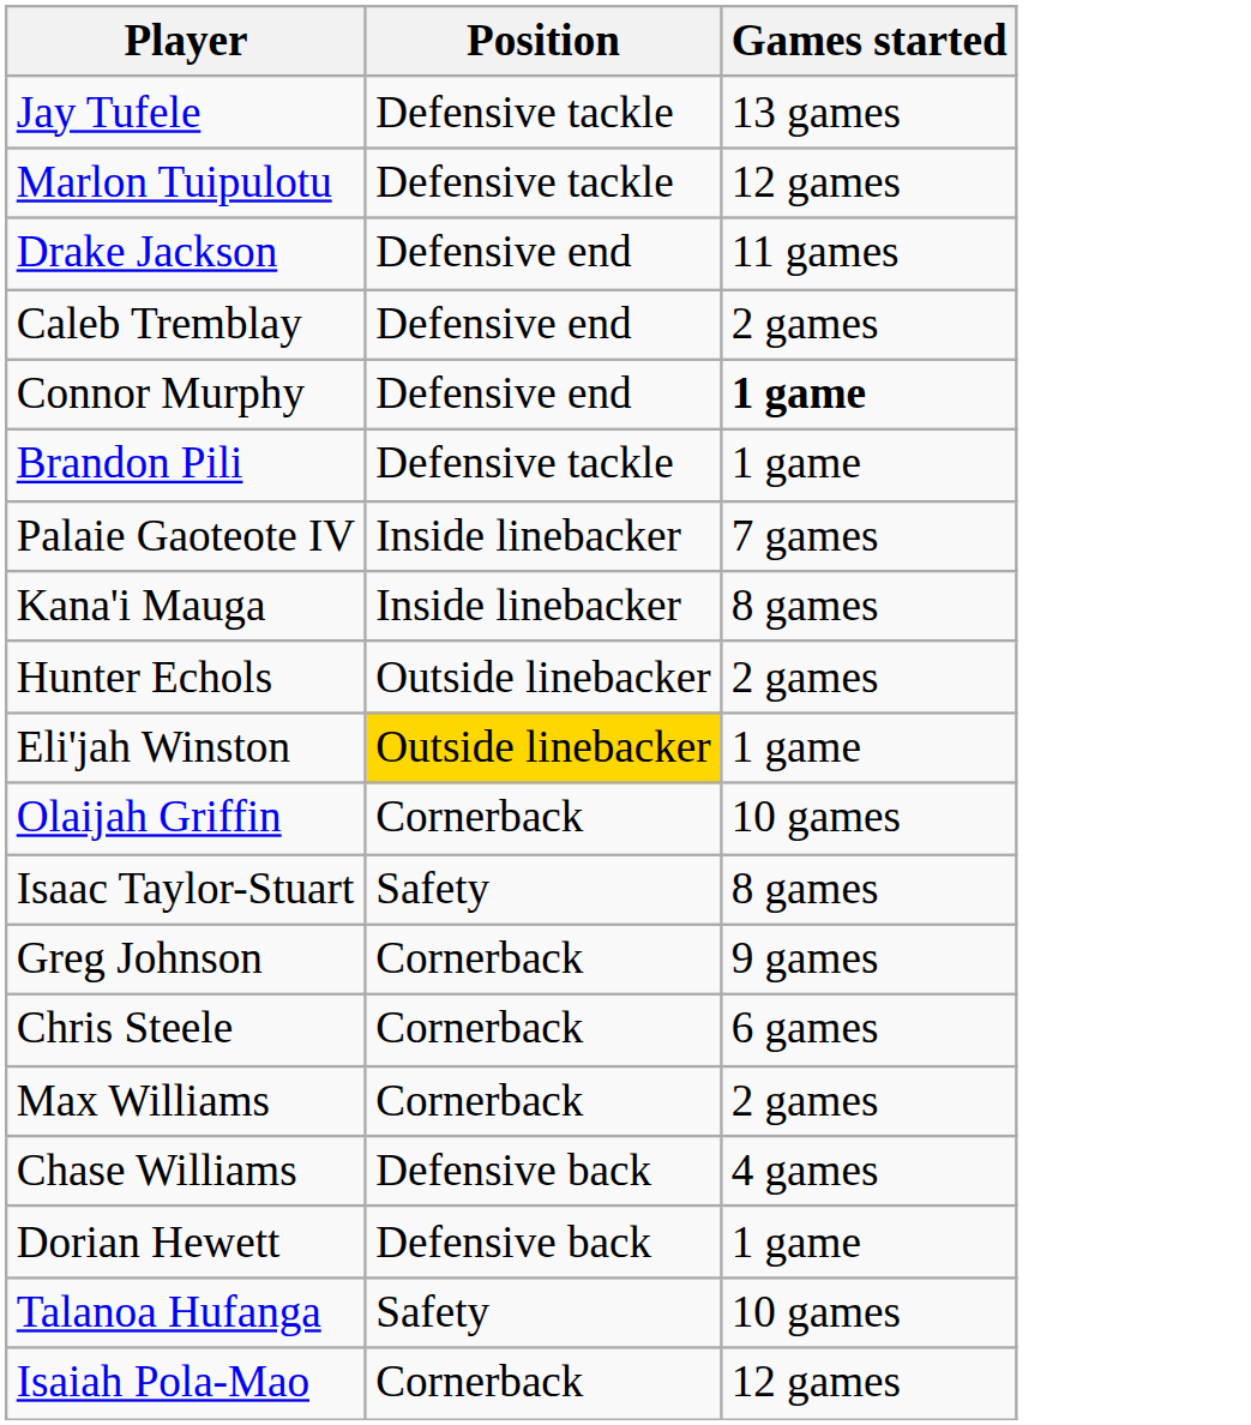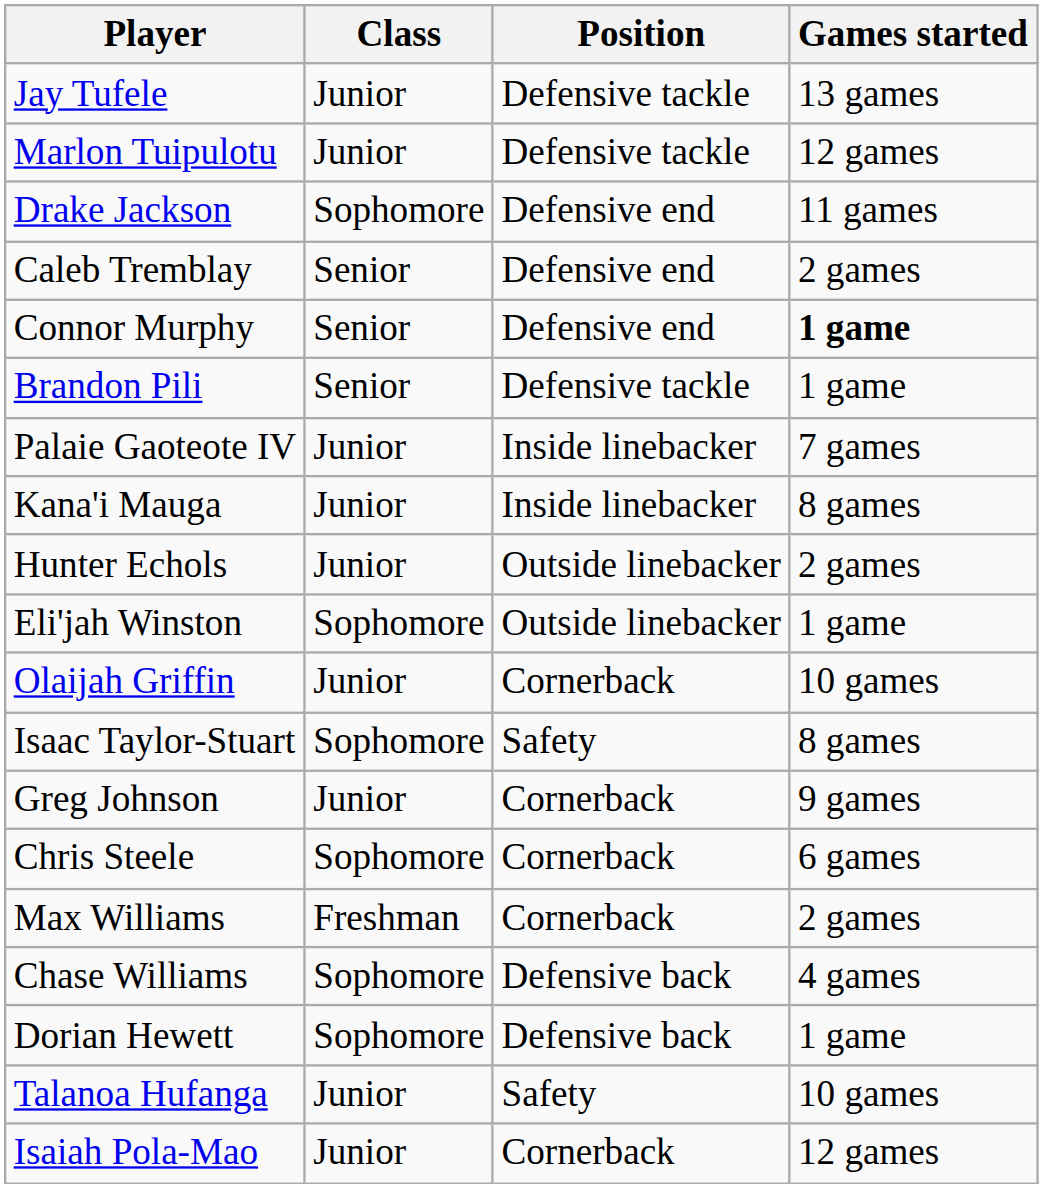+ column: Class | Junior | Junior | Sophomore | Senior | Senior | Senior | Junior | Junior | Junior | Sophomore | Junior | Sophomore | Junior | Sophomore | Freshman | Sophomore | Sophomore | Junior | Junior
Eli'jah Winston | Position: gold background -> no background
